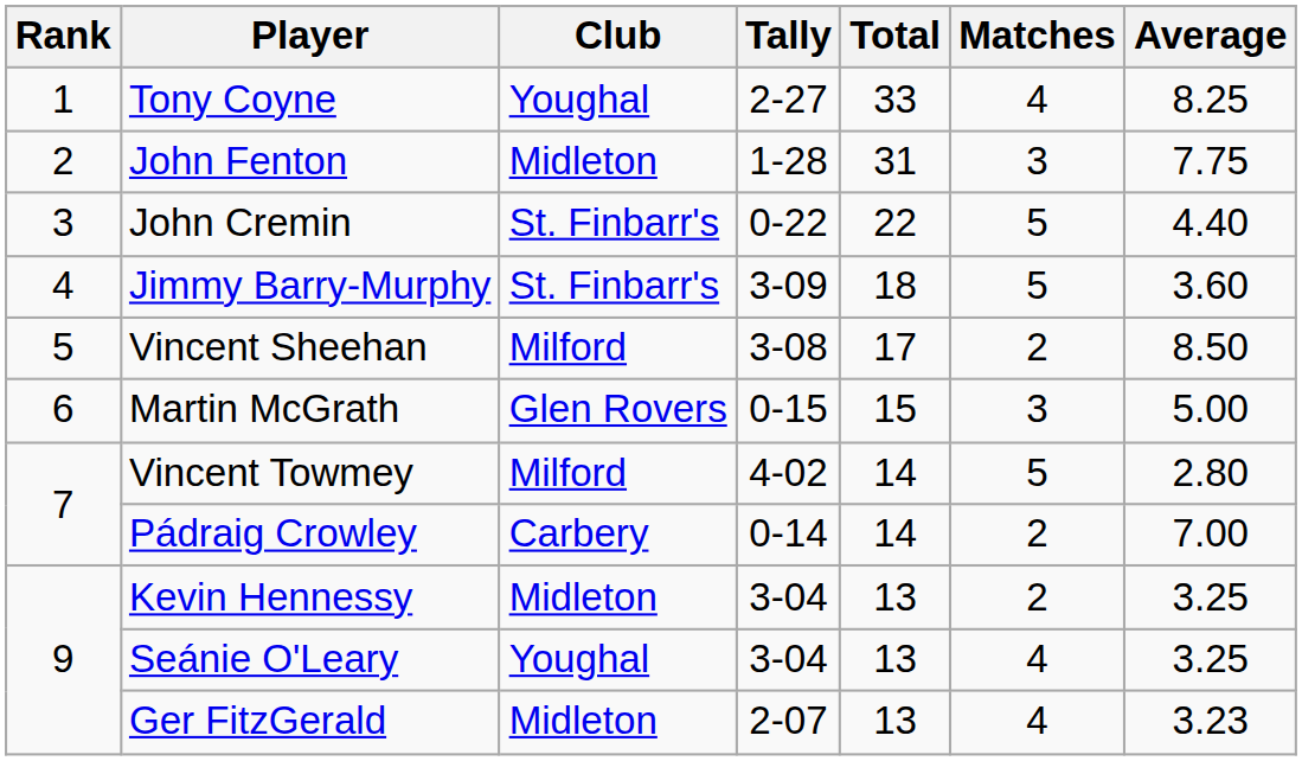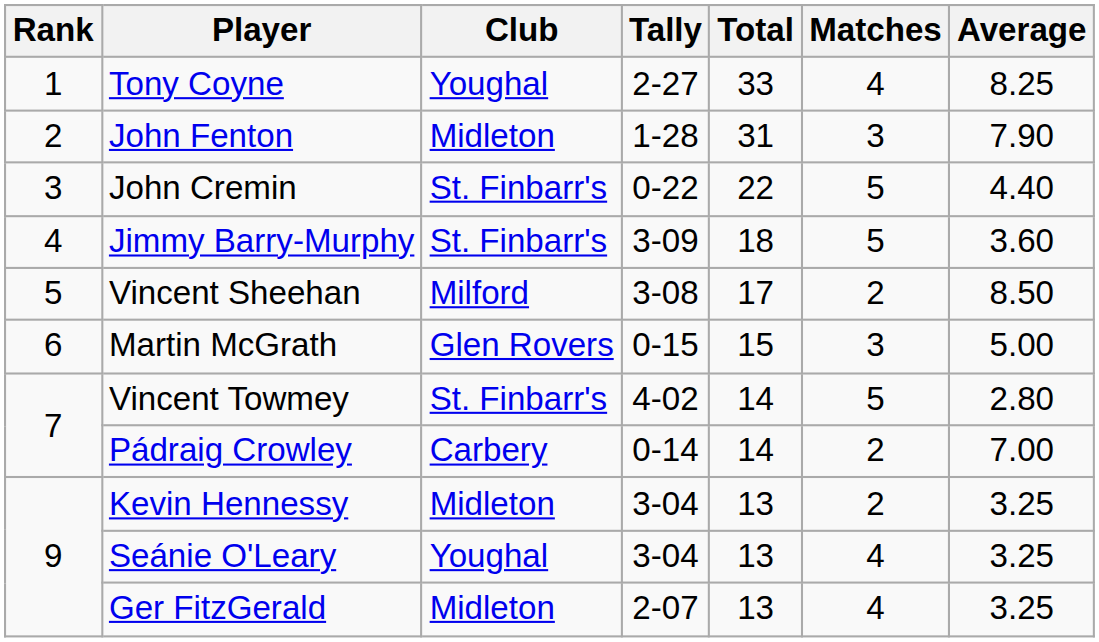John Fenton | Average: 7.75 -> 7.90
Vincent Towmey | Club: Milford -> St. Finbarr's
Ger FitzGerald | Average: 3.23 -> 3.25
